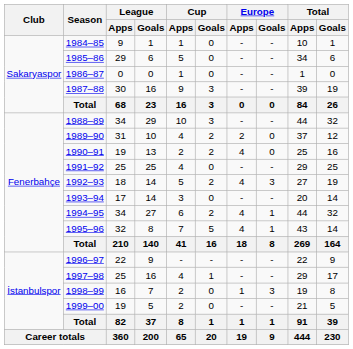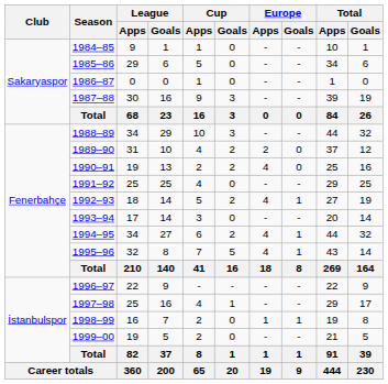1992–93 | Total / Apps: 3 -> 1
1998–99 | Total / Apps: 3 -> 1
